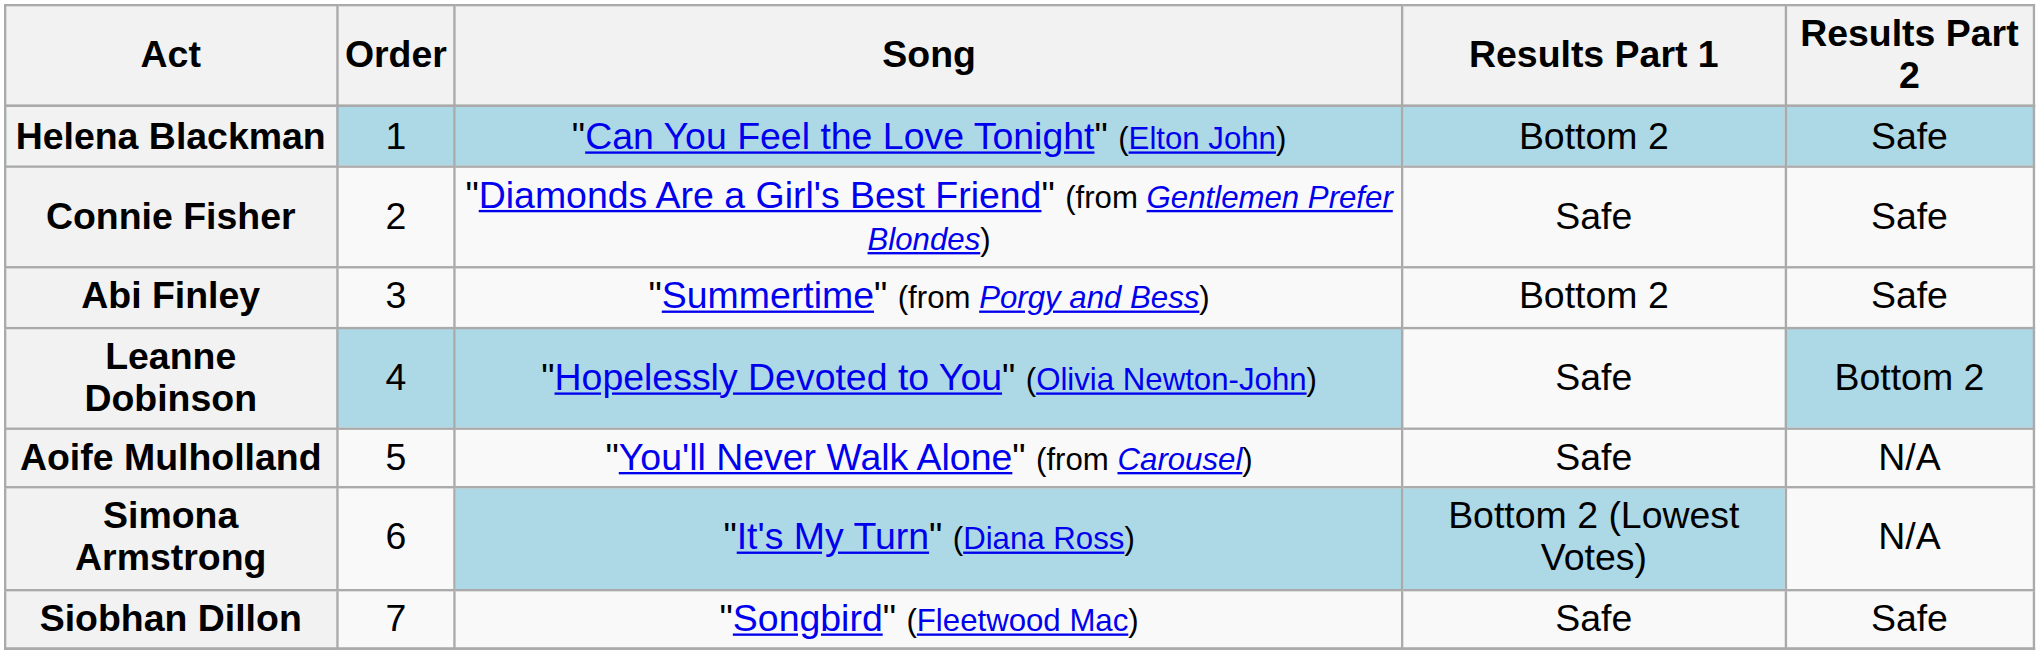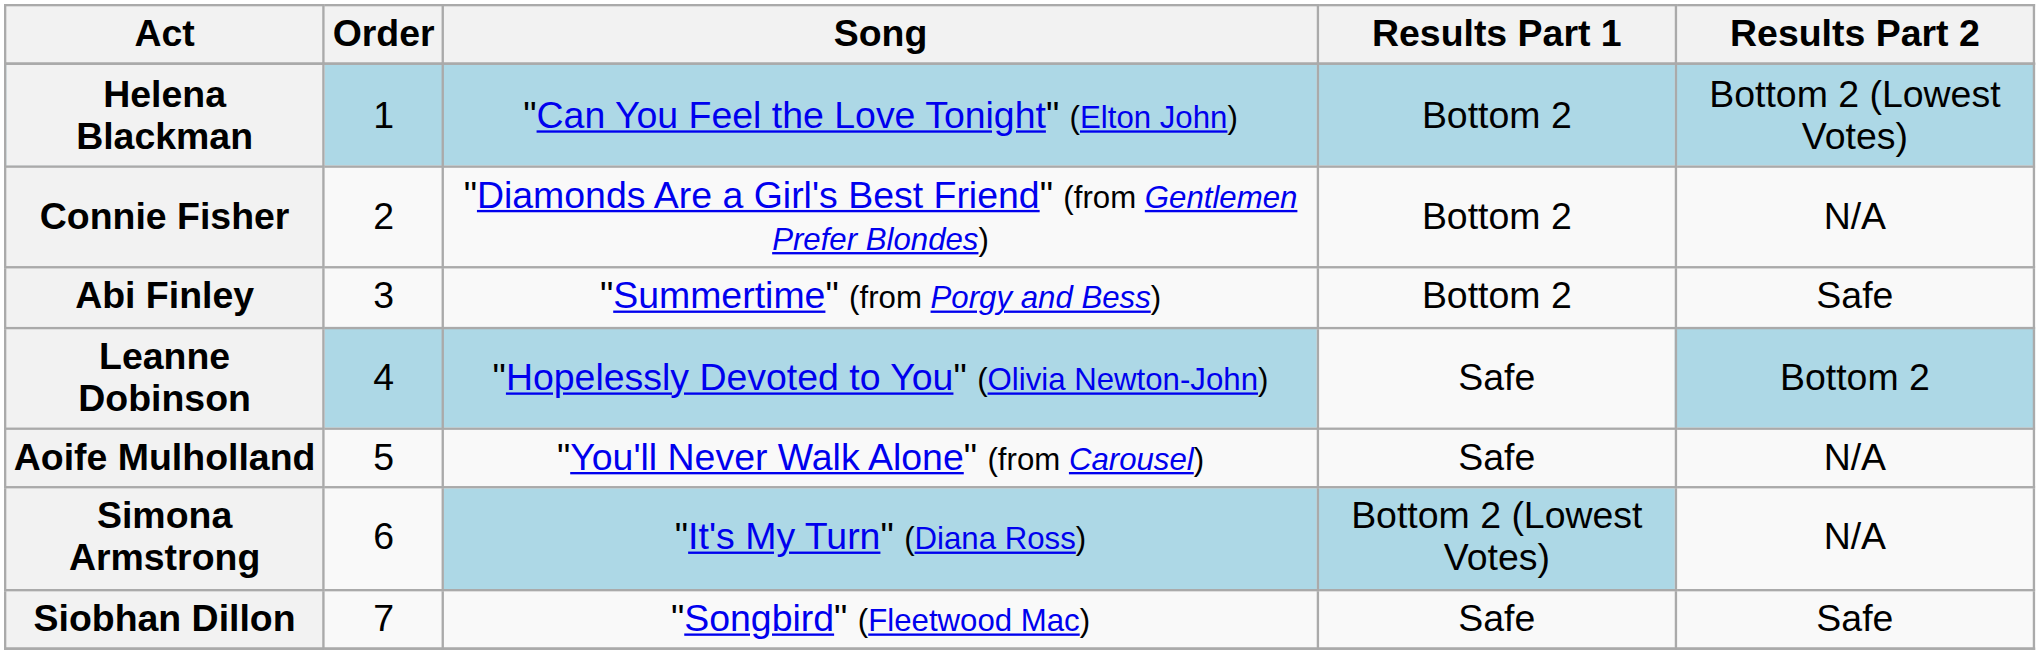Helena Blackman | Results Part 2: Safe -> Bottom 2 (Lowest Votes)
Connie Fisher | Results Part 1: Safe -> Bottom 2
Connie Fisher | Results Part 2: Safe -> N/A
